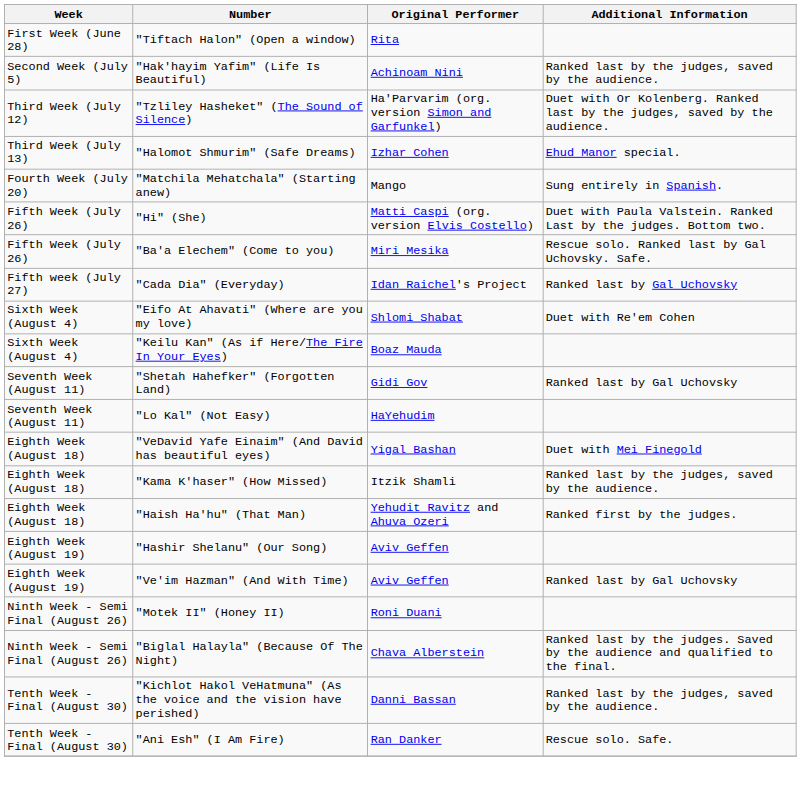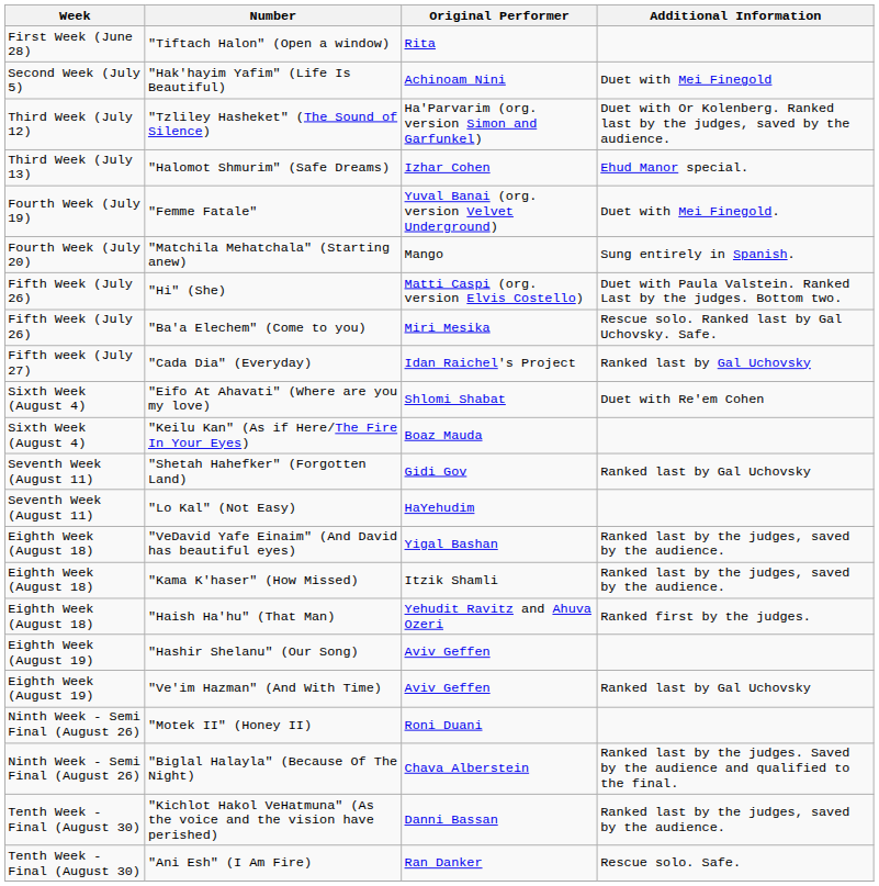"Hak'hayim Yafim" (Life Is Beautiful) | Additional Information: Ranked last by the judges, saved by the audience. -> Duet with Mei Finegold
+ row: Fourth Week (July 19) | "Femme Fatale" | Yuval Banai (org. version Velvet Underground) | Duet with Mei Finegold.
"VeDavid Yafe Einaim" (And David has beautiful eyes) | Additional Information: Duet with Mei Finegold -> Ranked last by the judges, saved by the audience.
